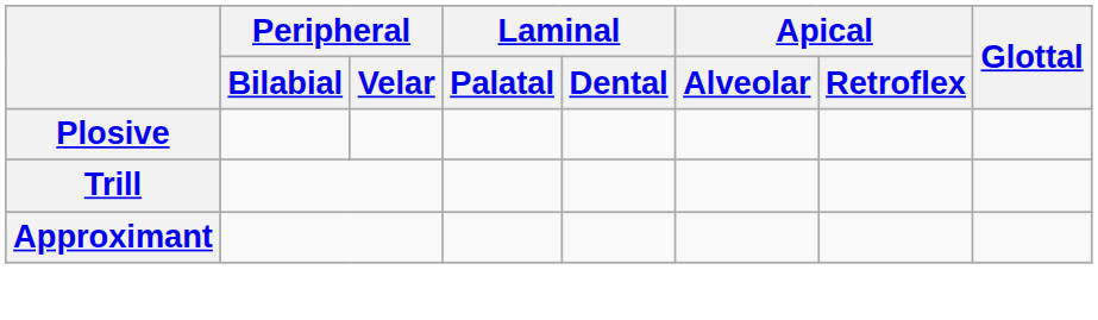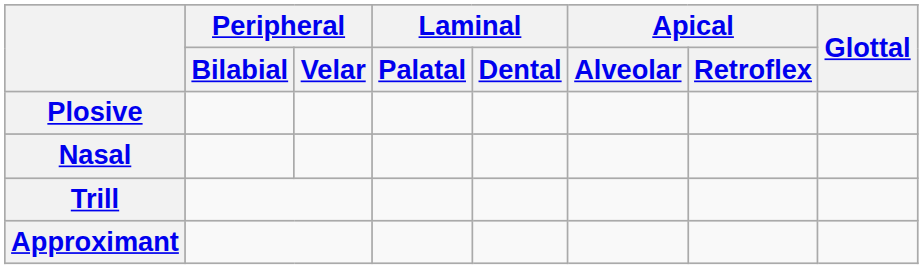+ row: Nasal
